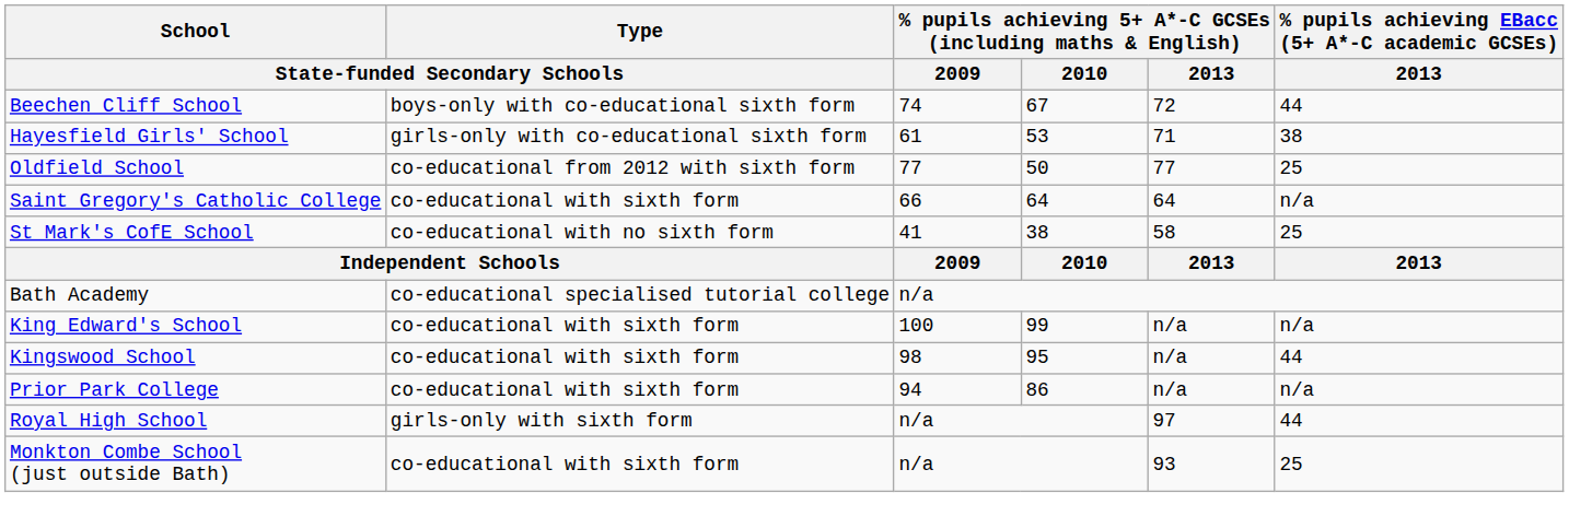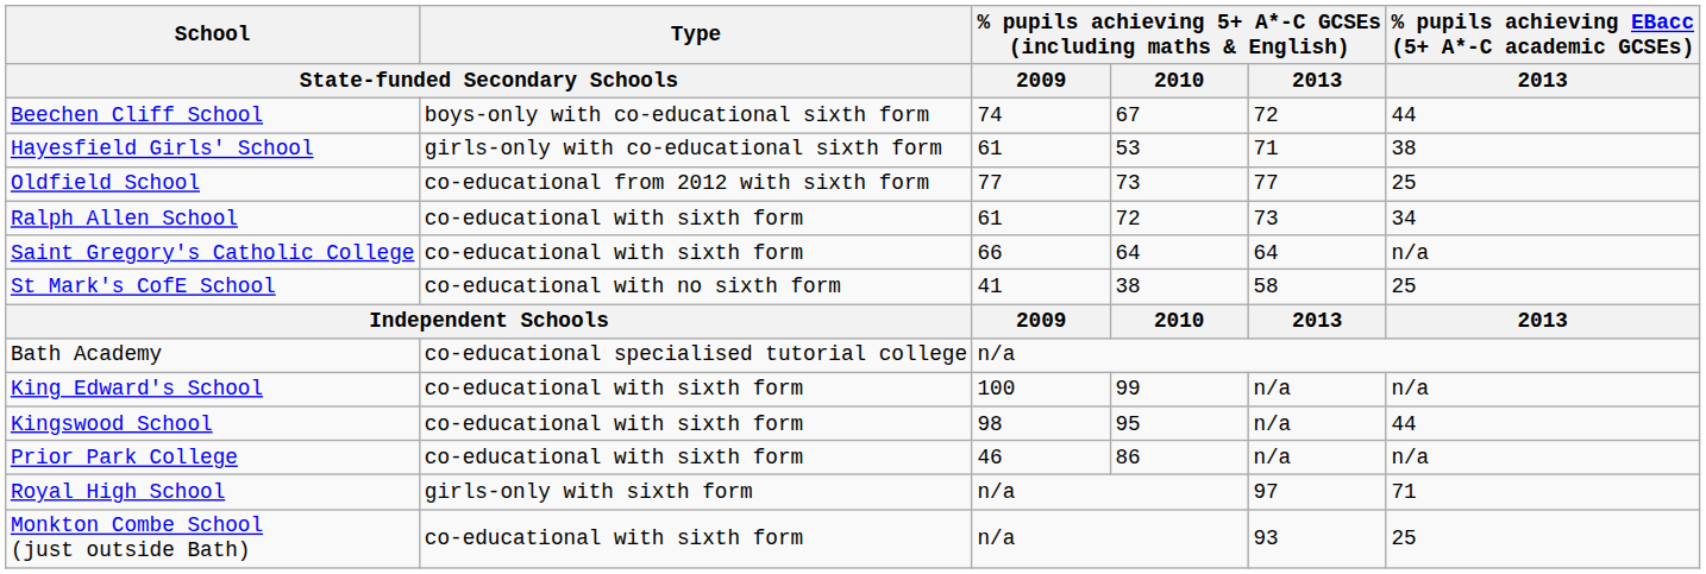Oldfield School | column 4: 50 -> 73
+ row: Ralph Allen School | co-educational with sixth form | 61 | 72 | 73 | 34
Prior Park College | column 3: 94 -> 46
Royal High School | % pupils achieving EBacc (5+ A*-C academic GCSEs) / 2013: 44 -> 71
